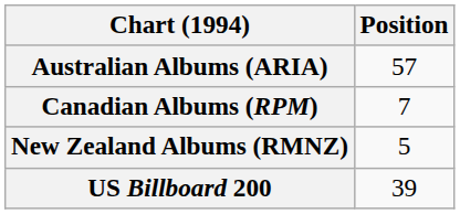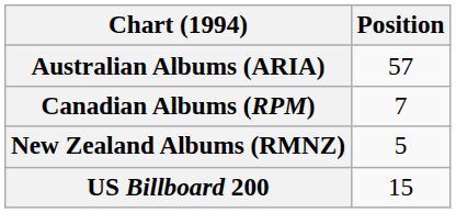US Billboard 200 | Position: 39 -> 15
